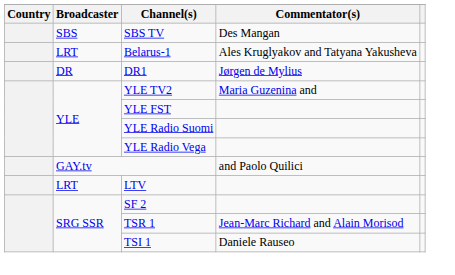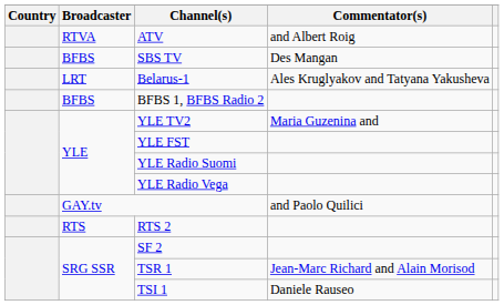+ row: RTVA | ATV | and Albert Roig
SBS TV | Broadcaster: SBS -> BFBS
- row: DR | DR1 | Jørgen de Mylius
+ row: BFBS | BFBS 1, BFBS Radio 2
- row: LRT | LTV
+ row: RTS | RTS 2
